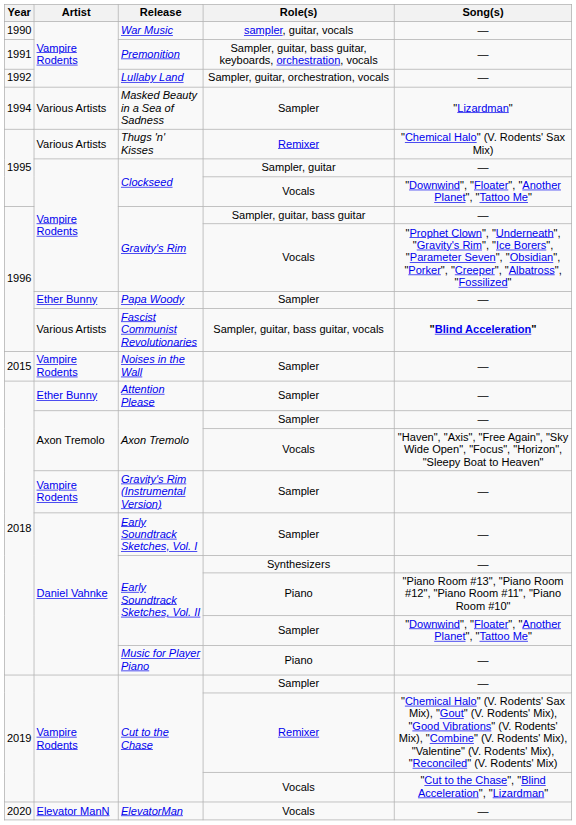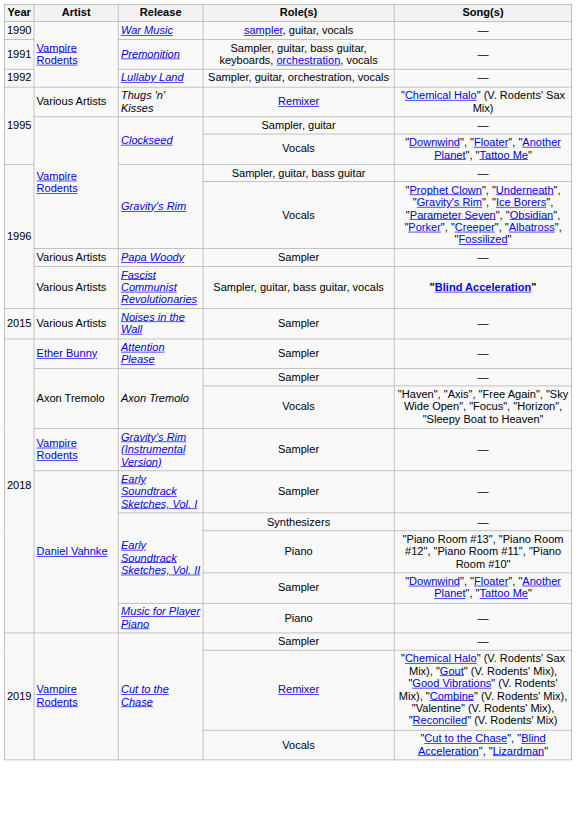- row: 1994 | Various Artists | Masked Beauty in a Sea of Sadness | Sampler | "Lizardman"
Papa Woody | Artist: Ether Bunny -> Various Artists
Noises in the Wall | Artist: Vampire Rodents -> Various Artists
- row: 2020 | Elevator ManN | ElevatorMan | Vocals | —
